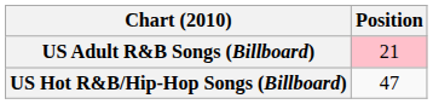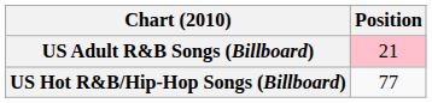US Hot R&B/Hip-Hop Songs (Billboard) | Position: 47 -> 77
